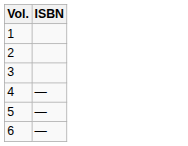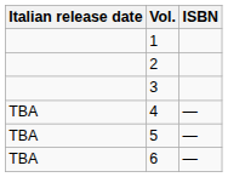+ column: Italian release date | TBA | TBA | TBA
